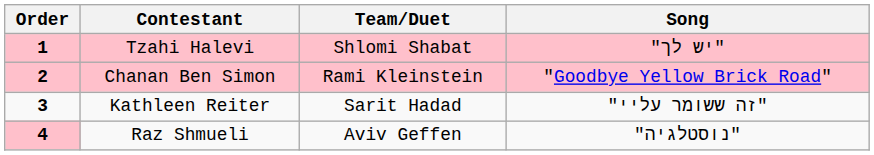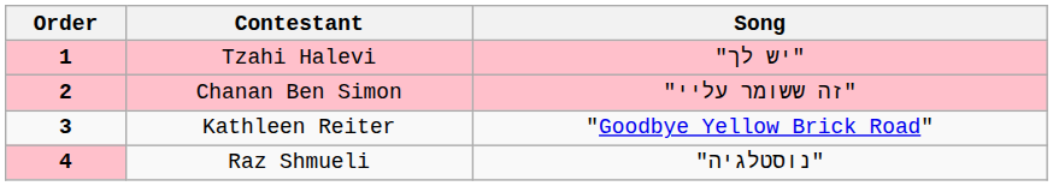- column: Team/Duet | Shlomi Shabat | Rami Kleinstein | Sarit Hadad | Aviv Geffen
Chanan Ben Simon | Song: "Goodbye Yellow Brick Road" -> "זה ששומר עליי"
Kathleen Reiter | Song: "זה ששומר עליי" -> "Goodbye Yellow Brick Road"
